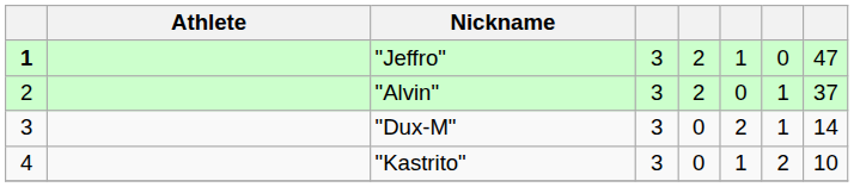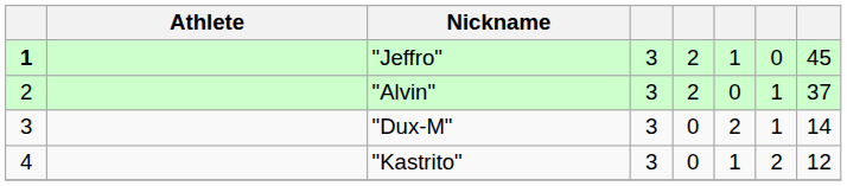"Jeffro" | column 8: 47 -> 45
"Kastrito" | column 8: 10 -> 12
